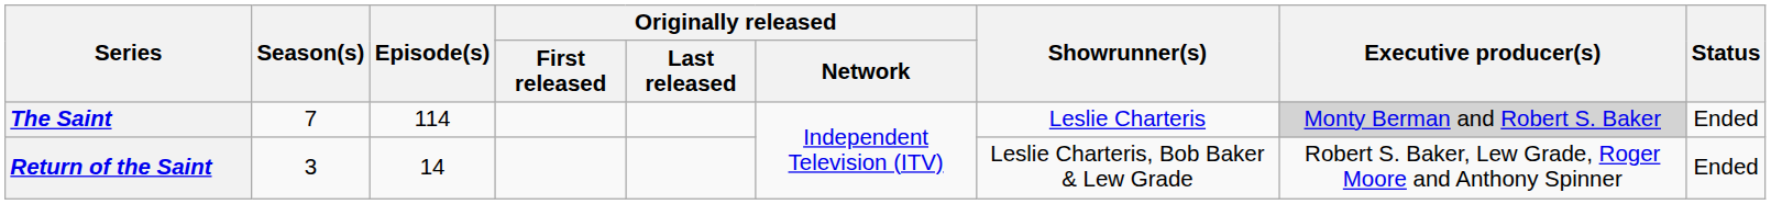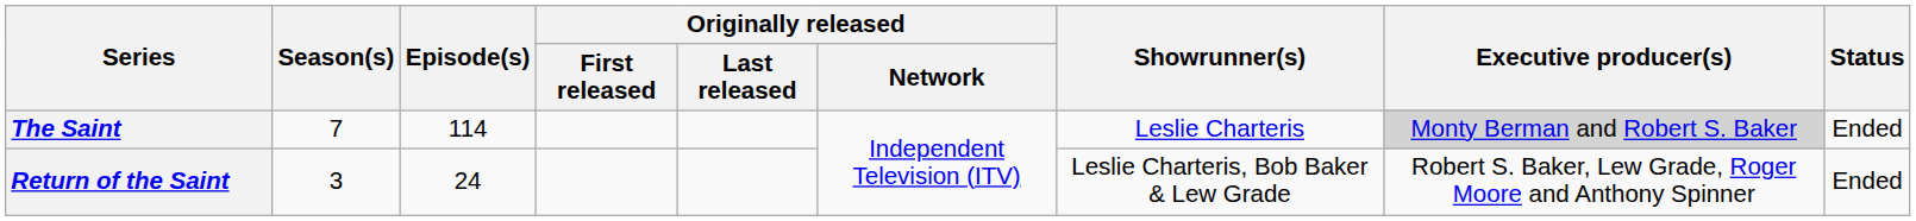Return of the Saint | Episode(s): 14 -> 24
